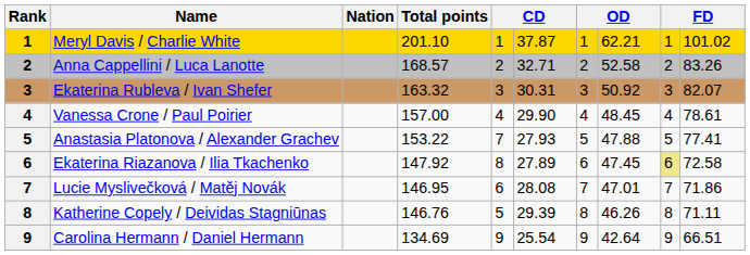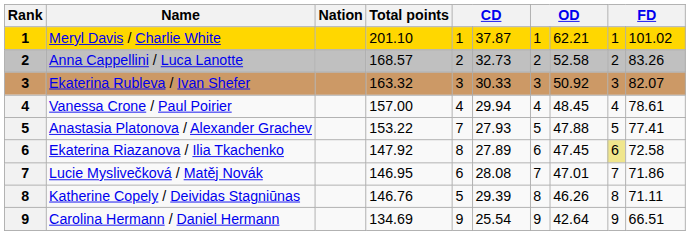Anna Cappellini / Luca Lanotte | column 6: 32.71 -> 32.73
Ekaterina Rubleva / Ivan Shefer | column 6: 30.31 -> 30.33
Vanessa Crone / Paul Poirier | column 6: 29.90 -> 29.94
